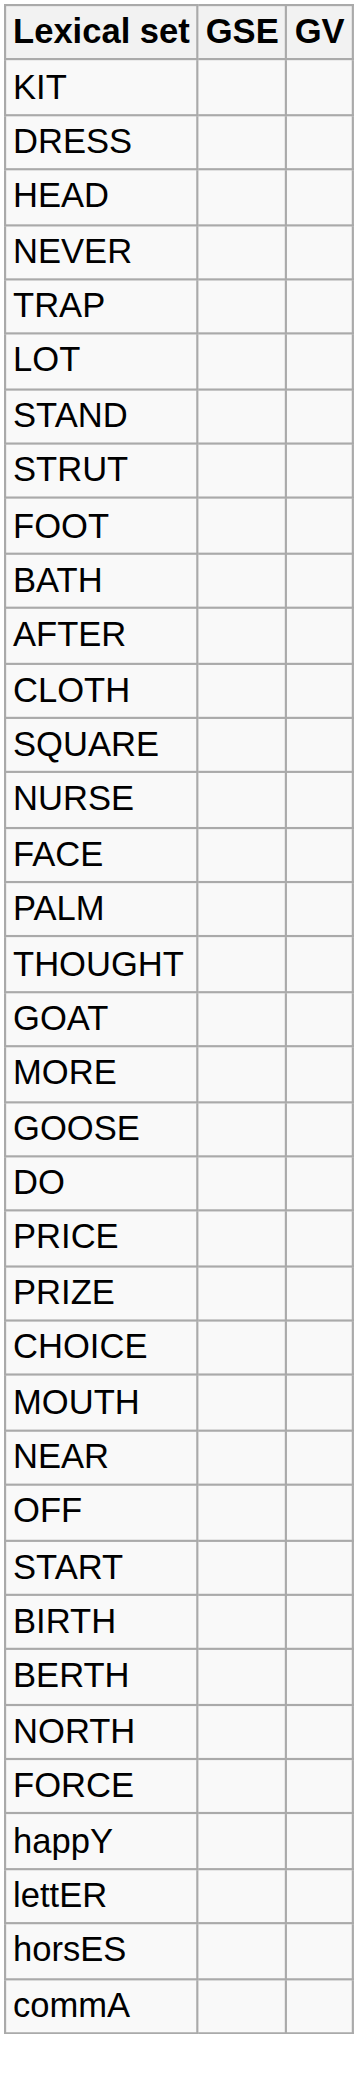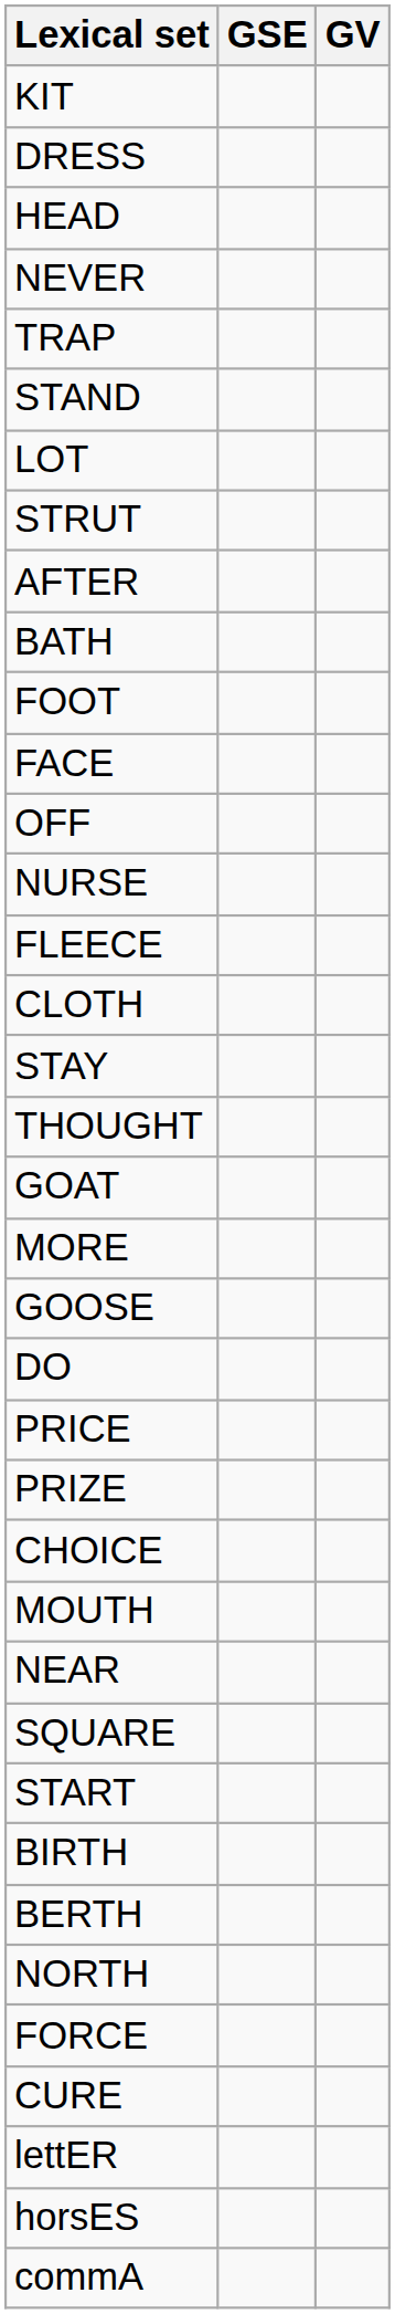rows swapped: STAND <-> LOT
rows swapped: FOOT <-> AFTER
rows swapped: CLOTH <-> FACE
rows swapped: OFF <-> SQUARE
+ row: FLEECE
+ row: STAY
- row: PALM
+ row: CURE
- row: happY
